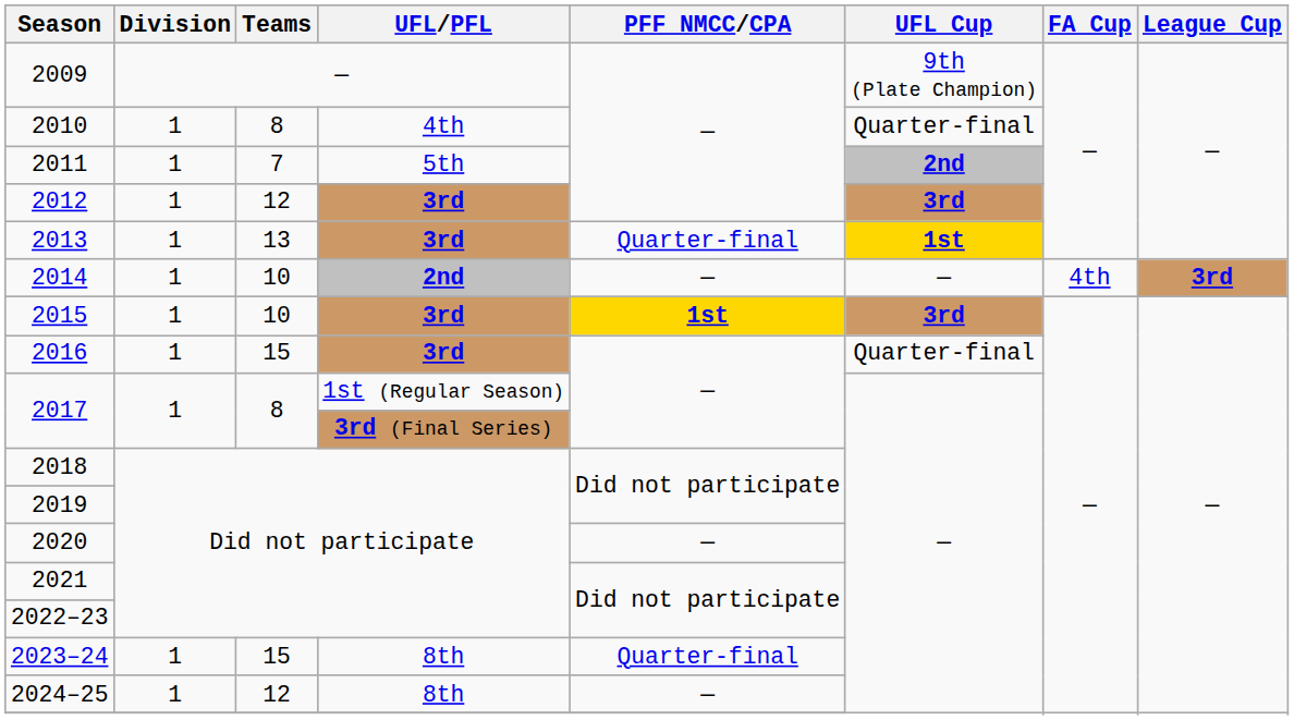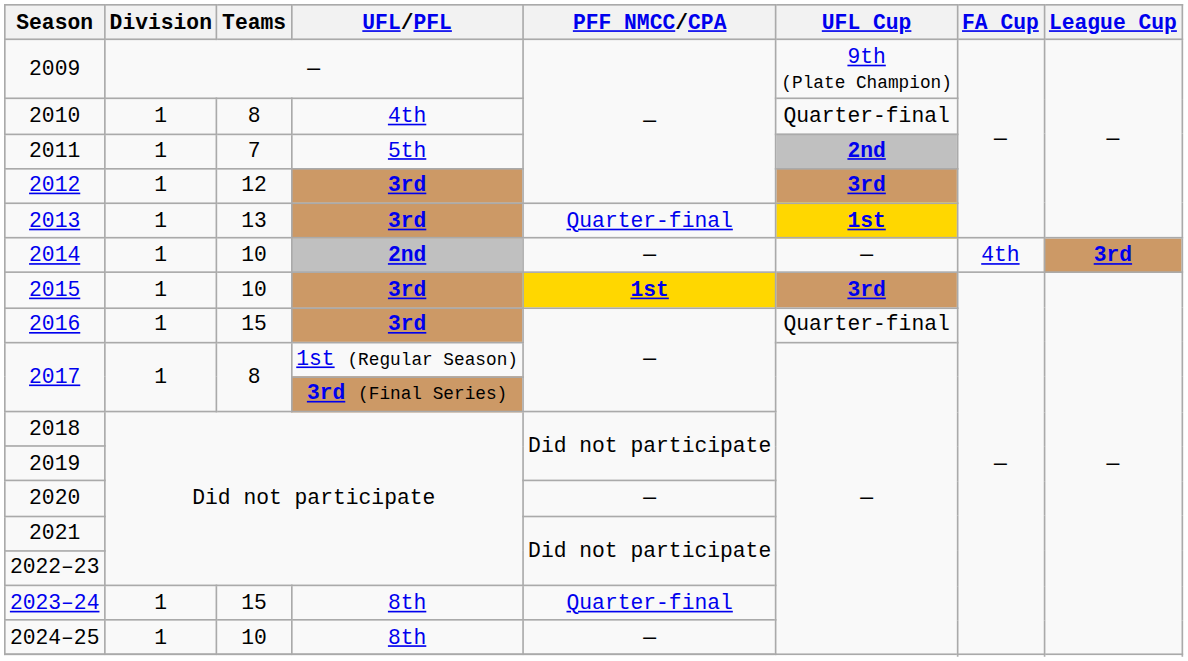2024–25 | Teams: 12 -> 10
